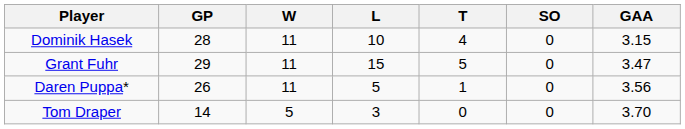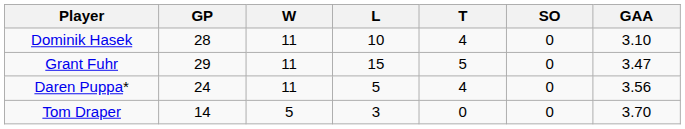Dominik Hasek | GAA: 3.15 -> 3.10
Daren Puppa* | GP: 26 -> 24
Daren Puppa* | T: 1 -> 4
